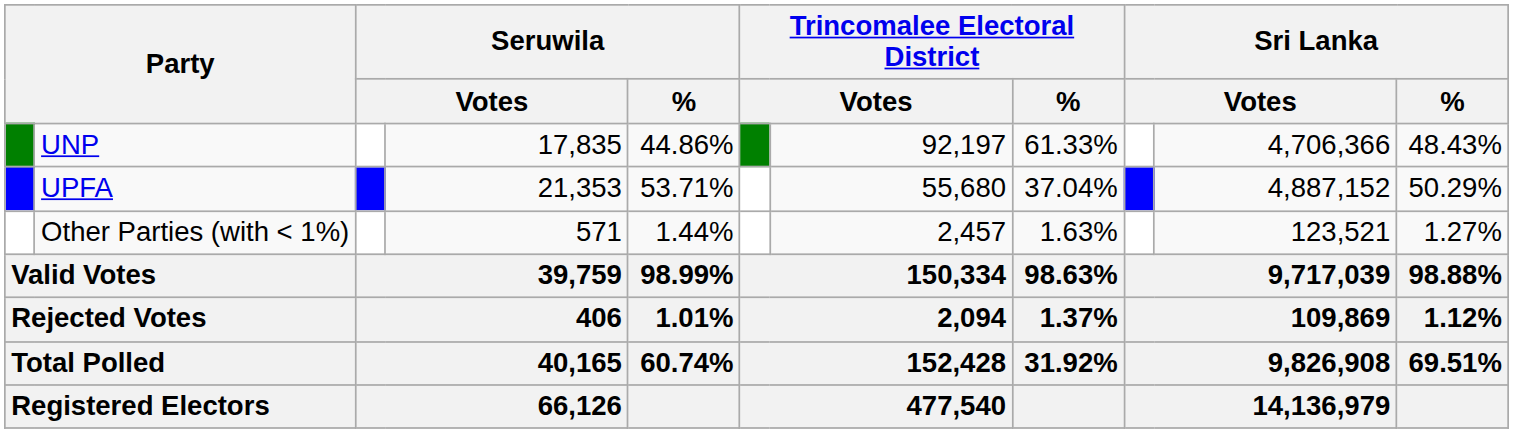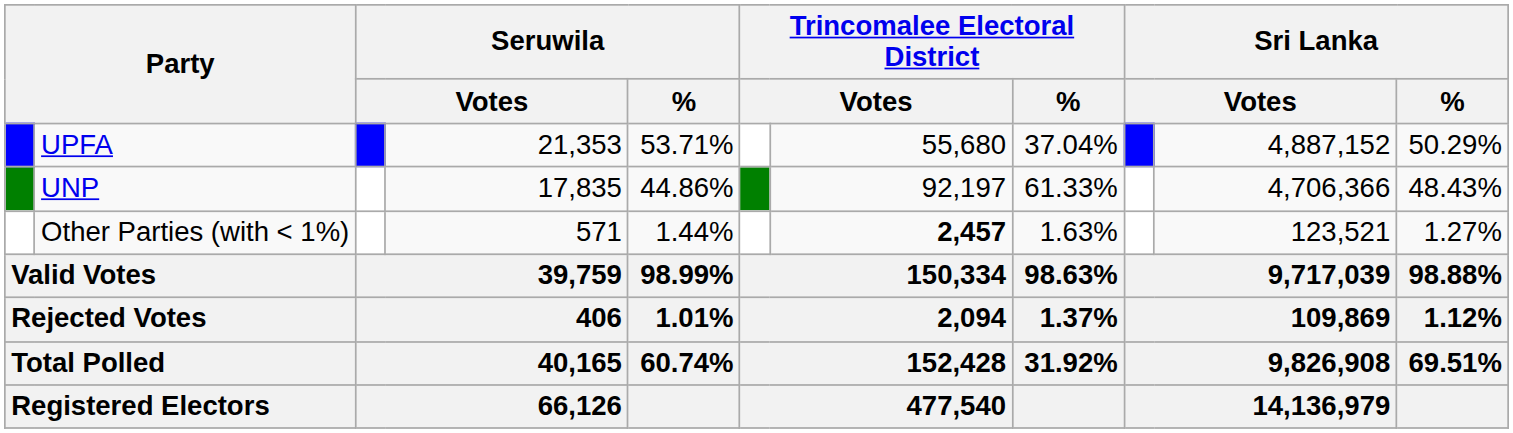rows swapped: UPFA <-> UNP
Other Parties (with < 1%) | column 7: normal -> bold
